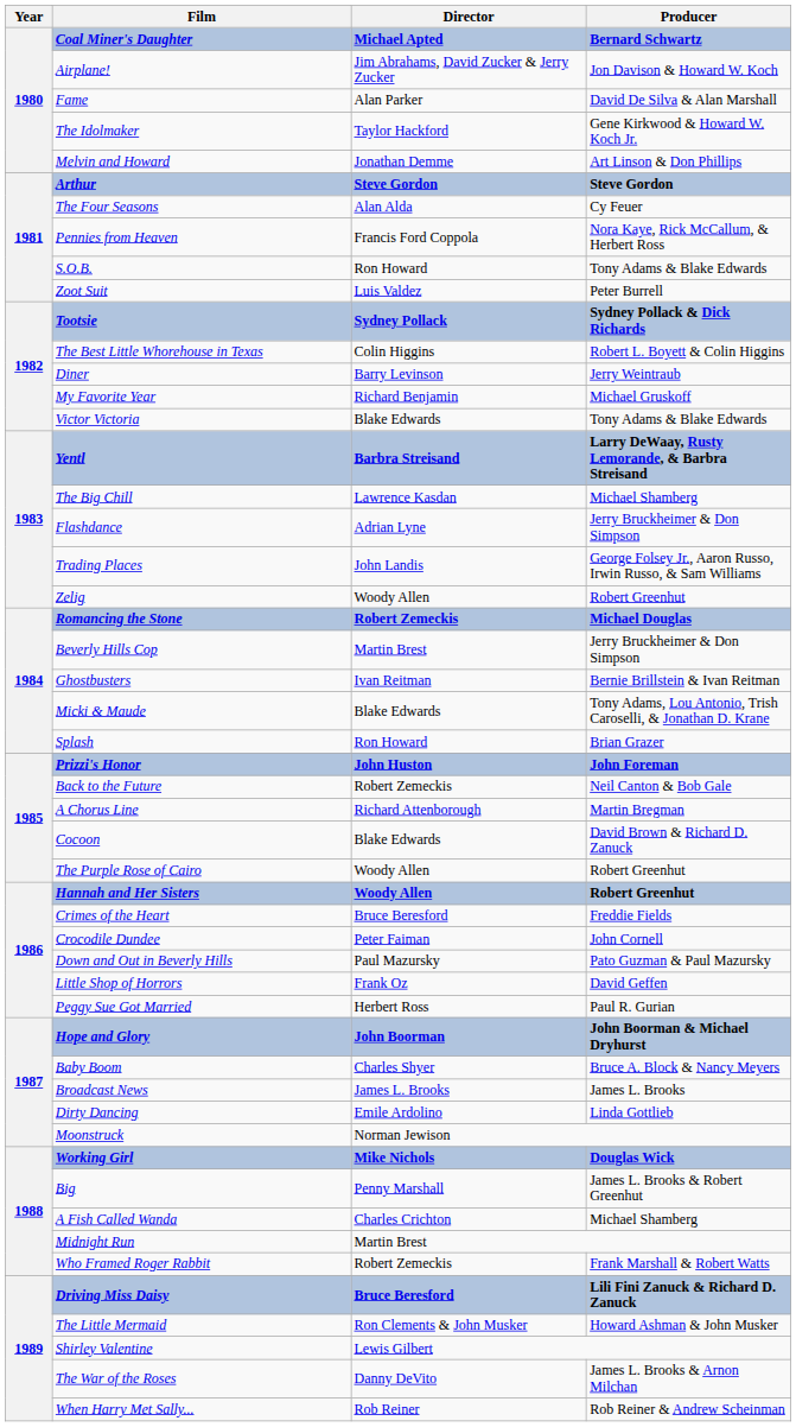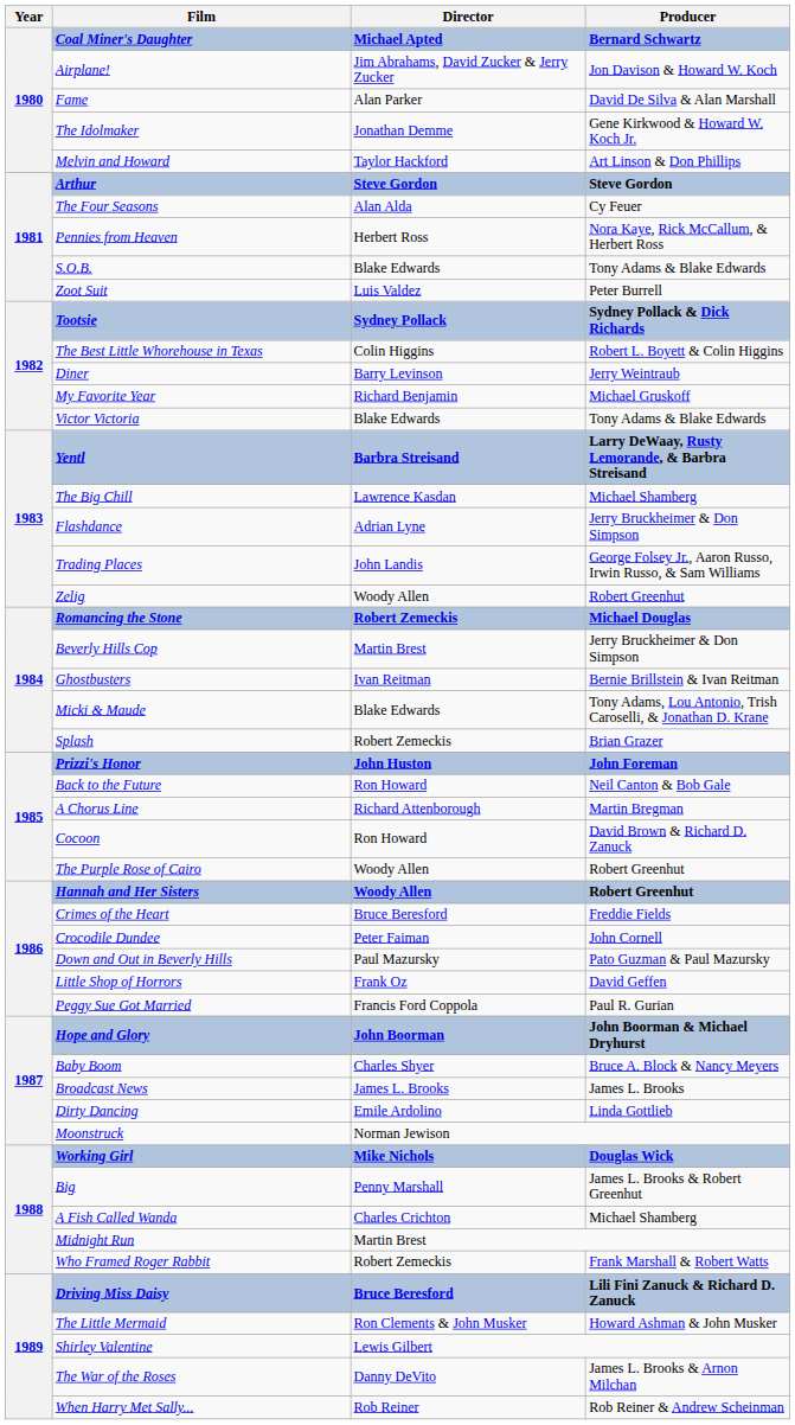The Idolmaker | Director: Taylor Hackford -> Jonathan Demme
Melvin and Howard | Director: Jonathan Demme -> Taylor Hackford
Pennies from Heaven | Director: Francis Ford Coppola -> Herbert Ross
S.O.B. | Director: Ron Howard -> Blake Edwards
Splash | Director: Ron Howard -> Robert Zemeckis
Back to the Future | Director: Robert Zemeckis -> Ron Howard
Cocoon | Director: Blake Edwards -> Ron Howard
Peggy Sue Got Married | Director: Herbert Ross -> Francis Ford Coppola
